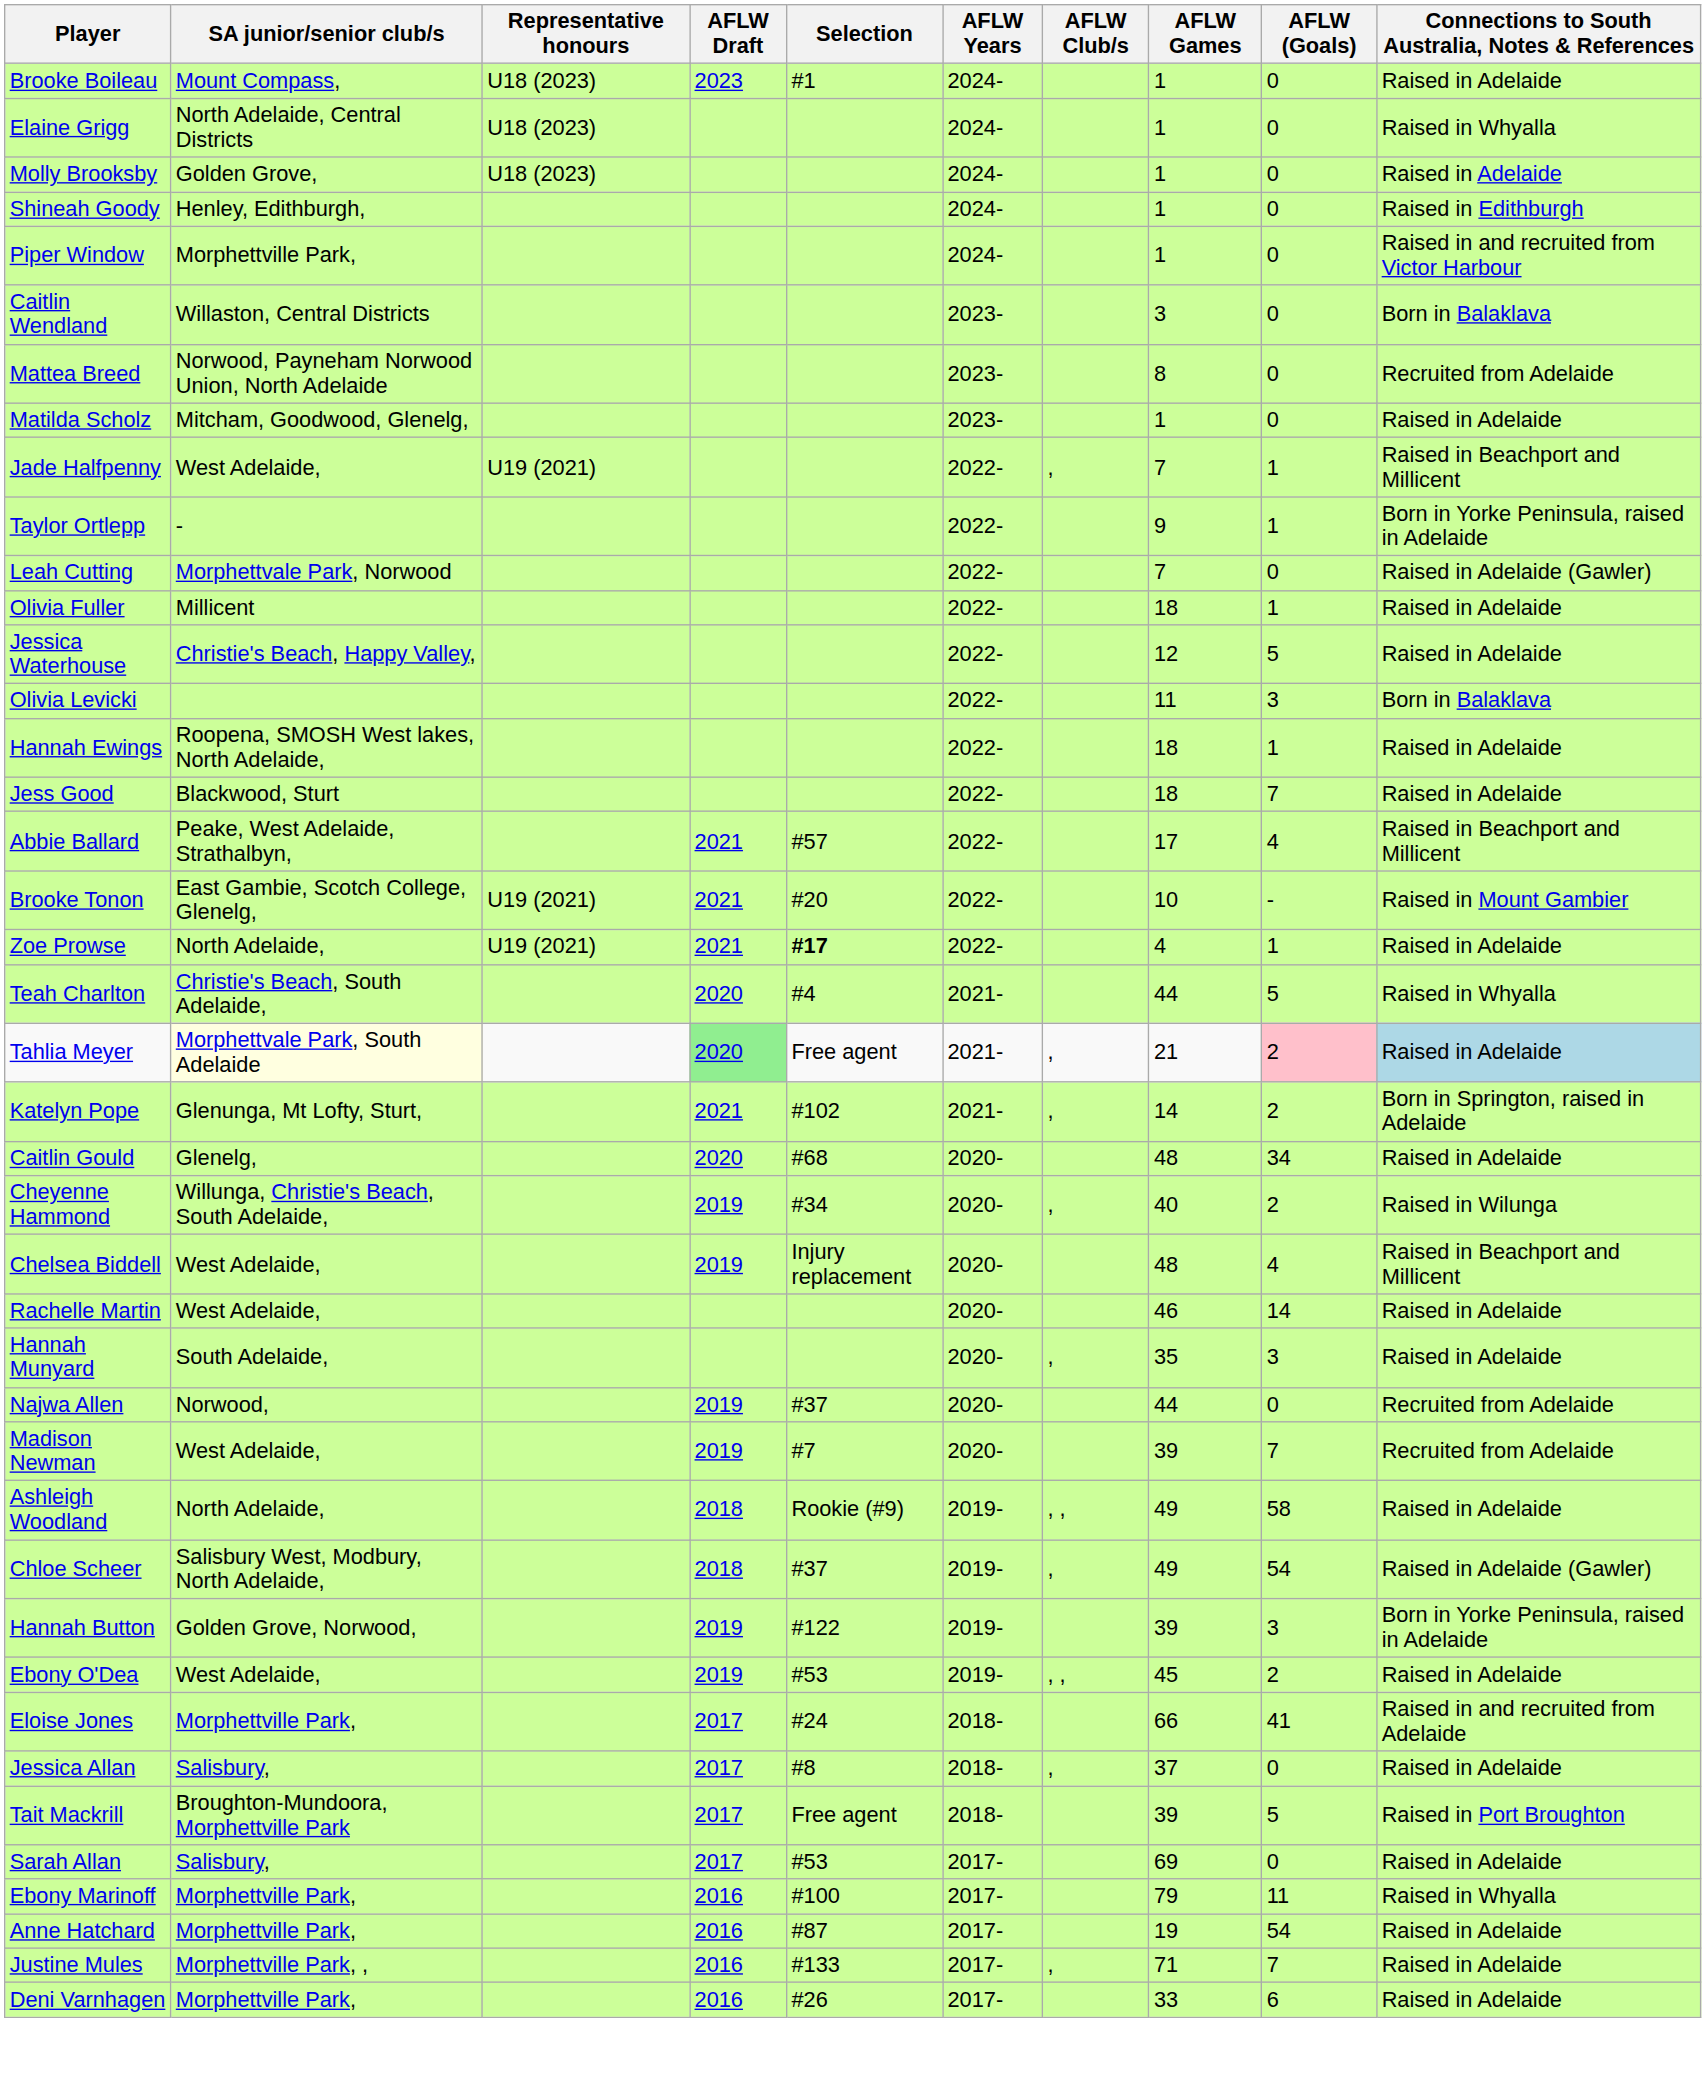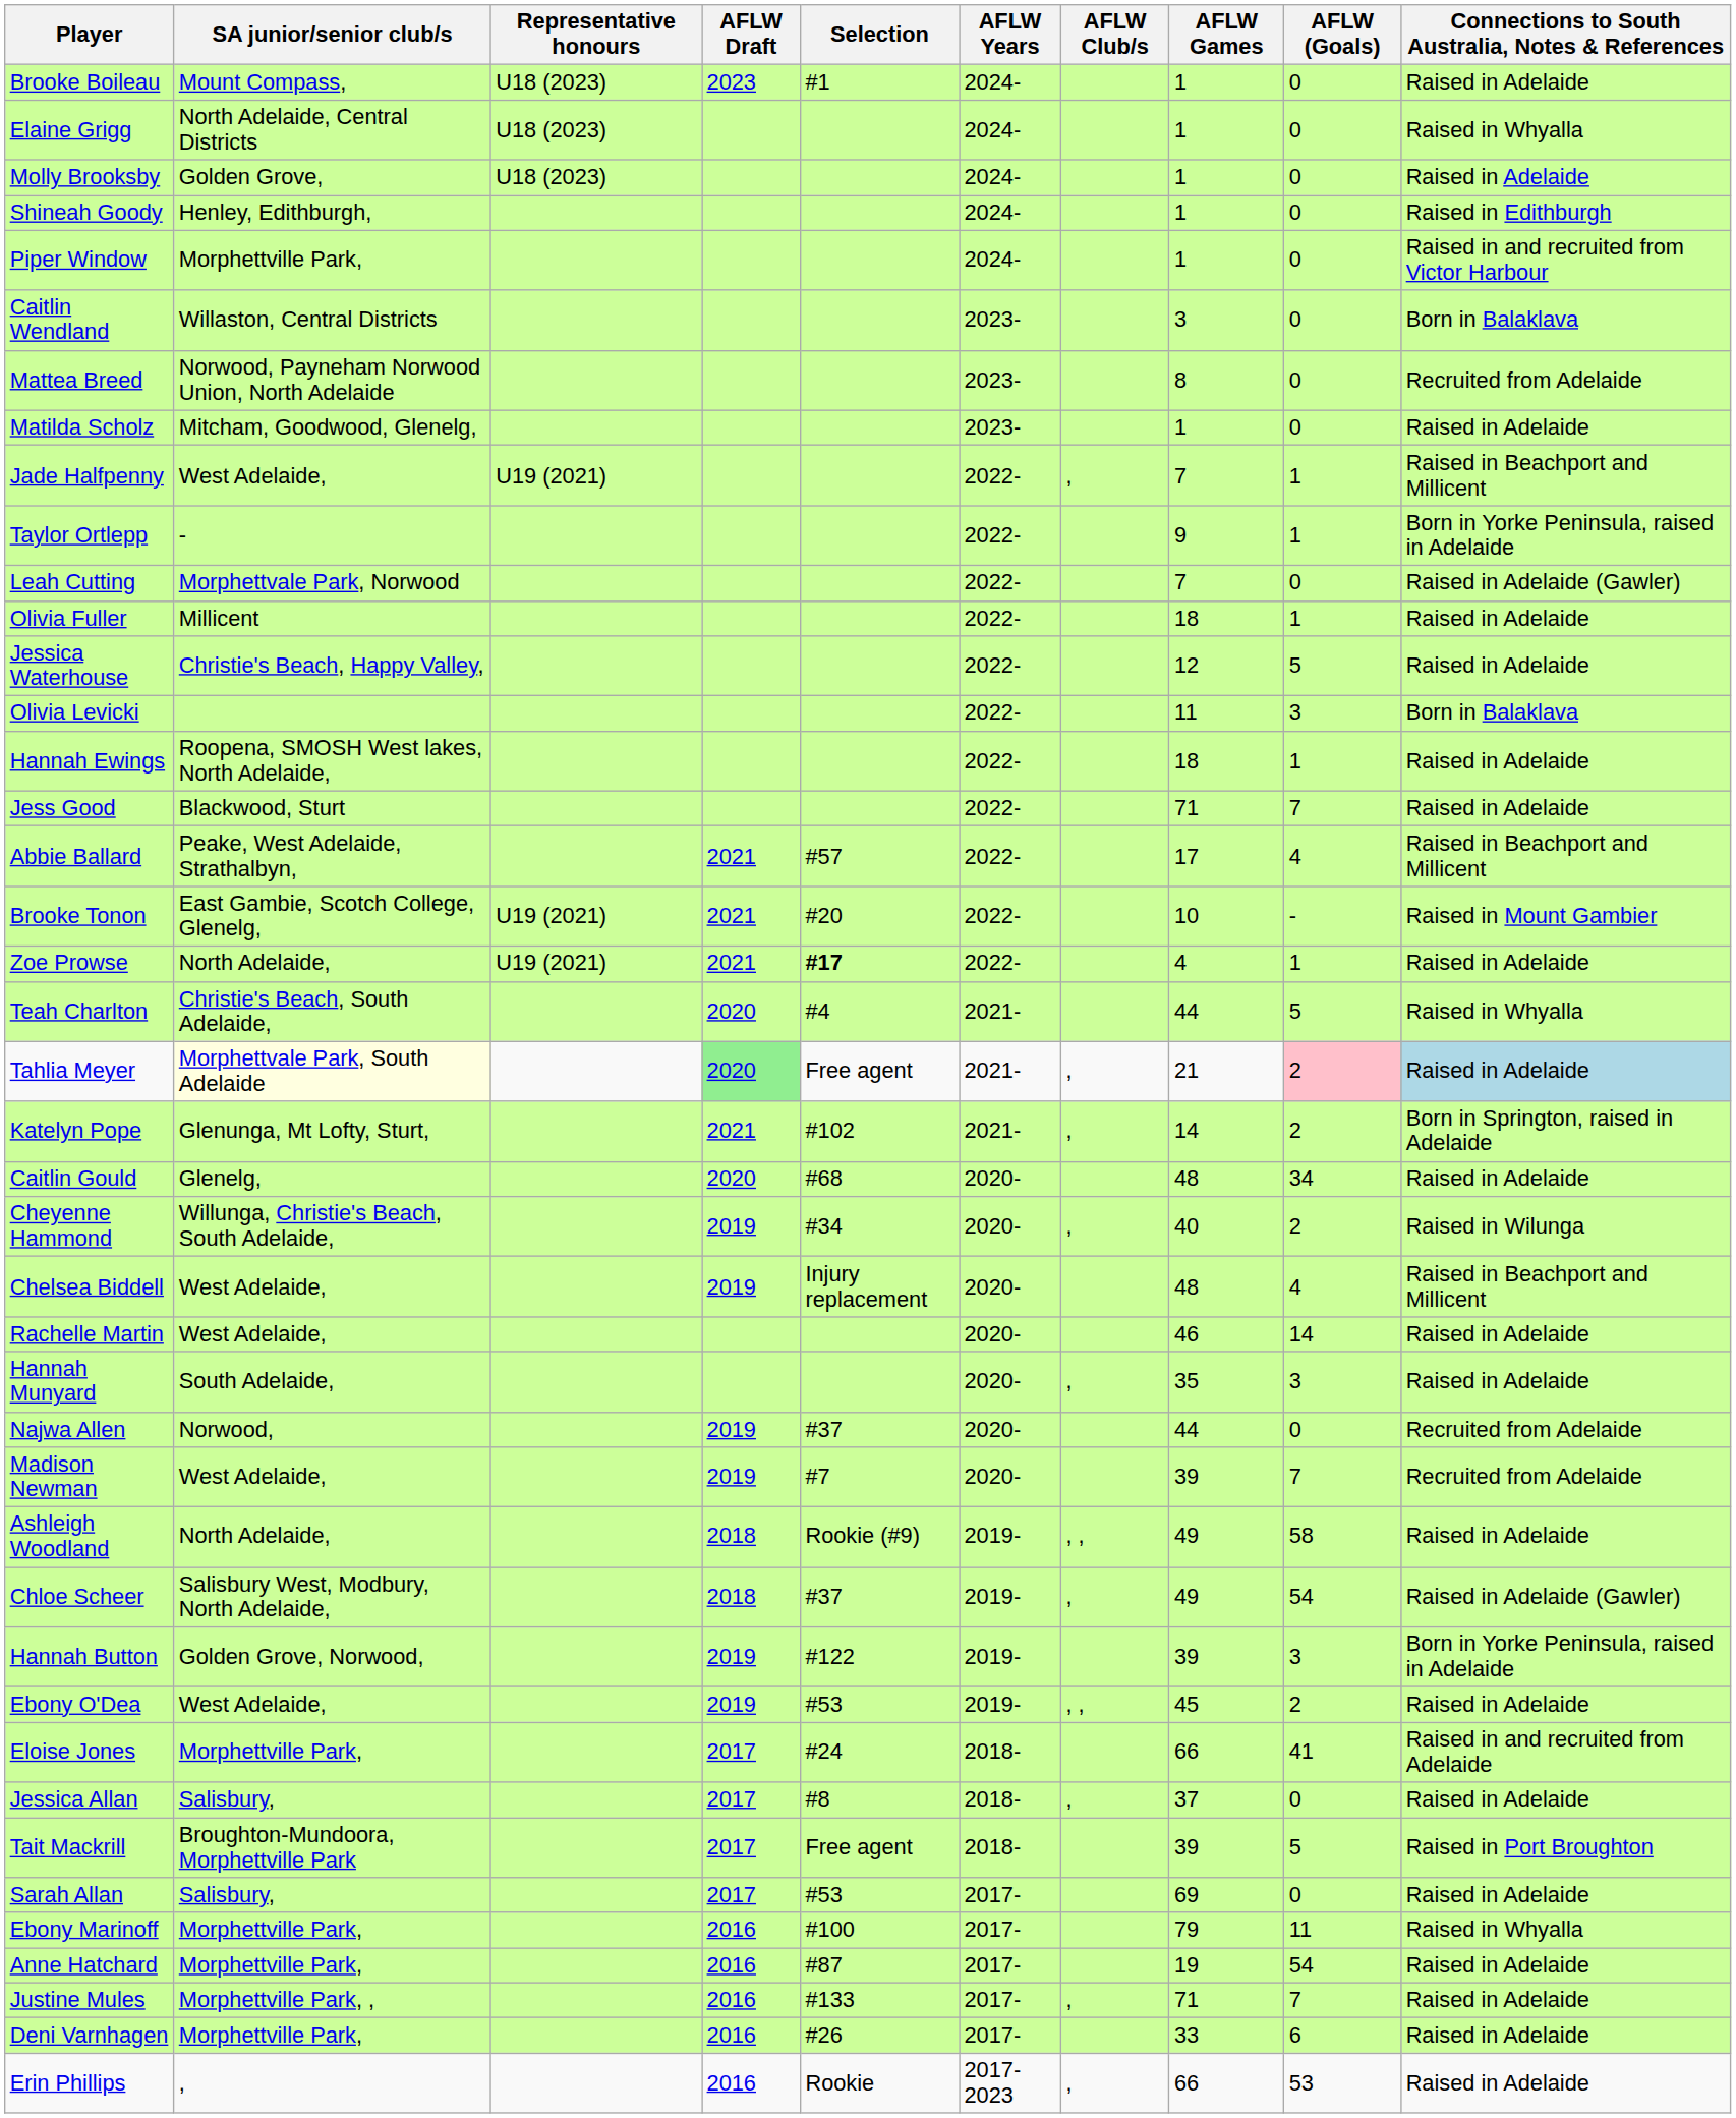Jess Good | AFLW Games: 18 -> 71
+ row: Erin Phillips | , | 2016 | Rookie | 2017-2023 | , | 66 | 53 | Raised in Adelaide
